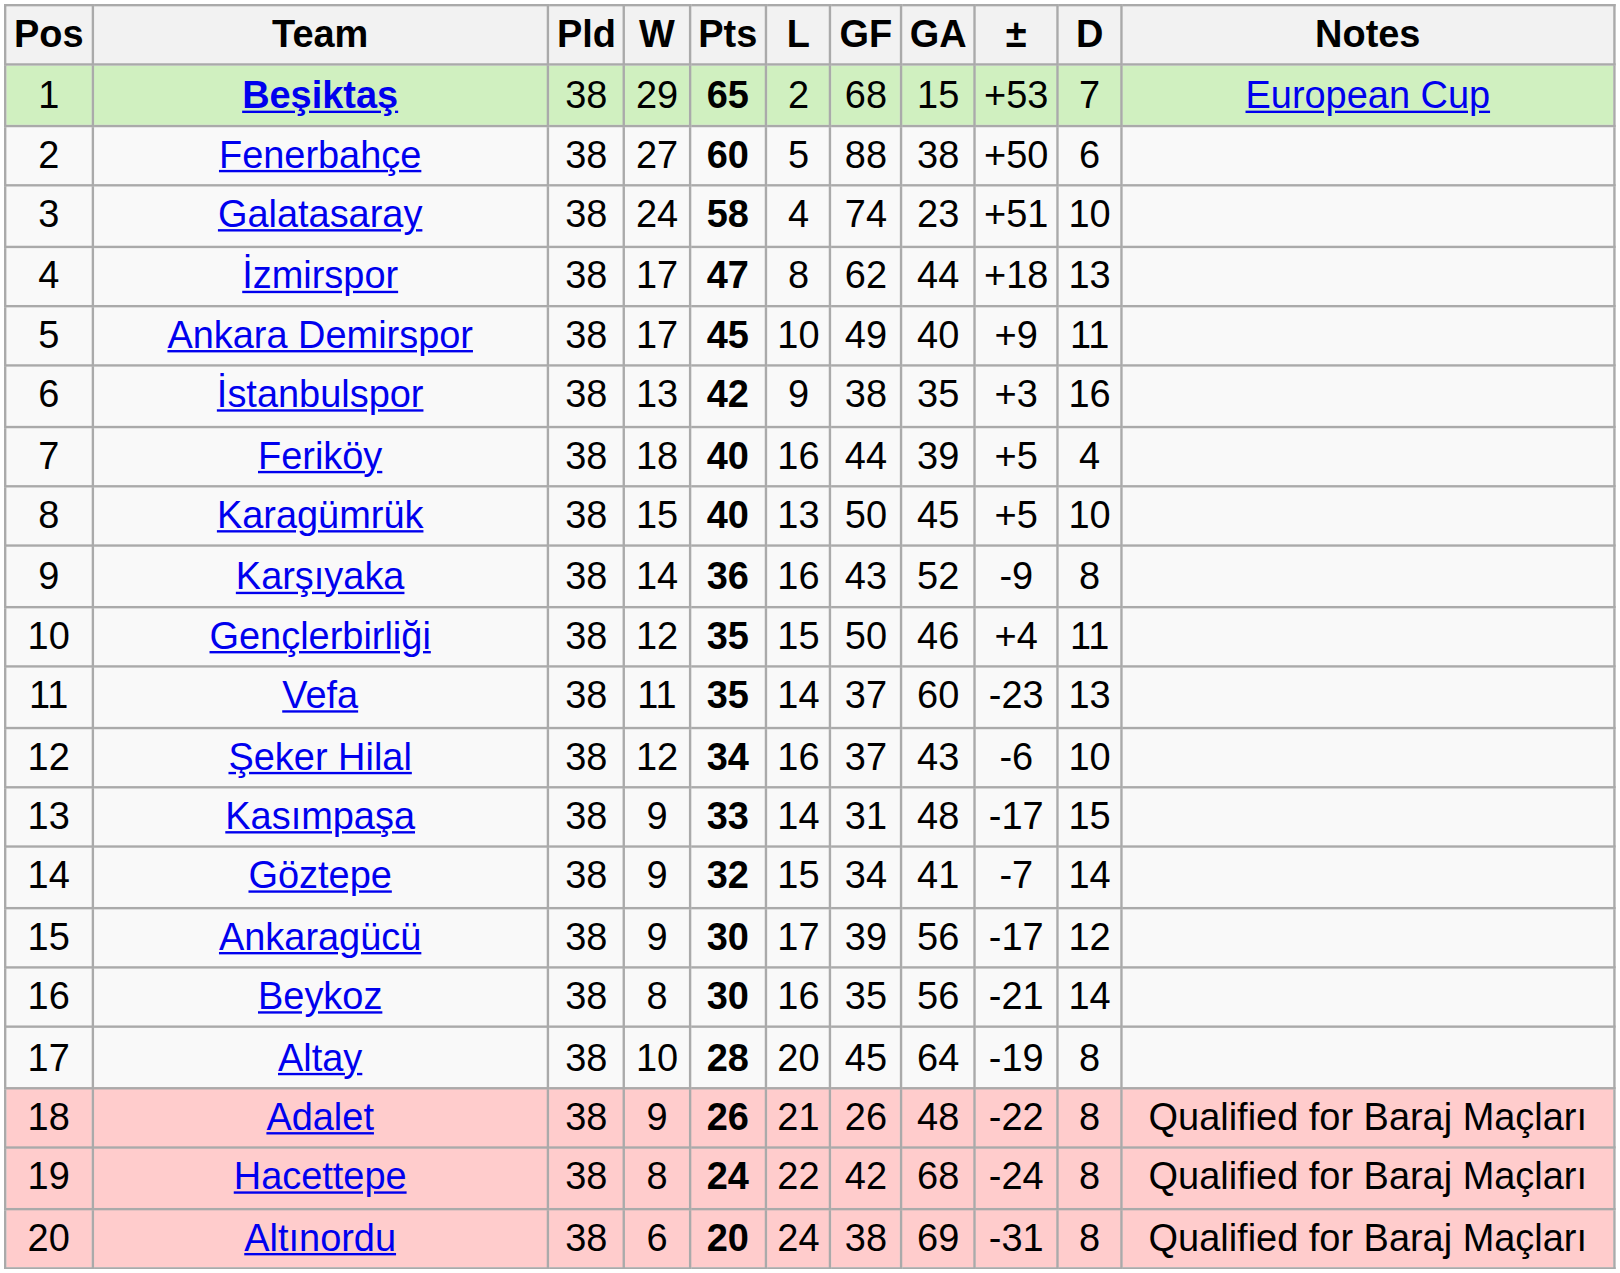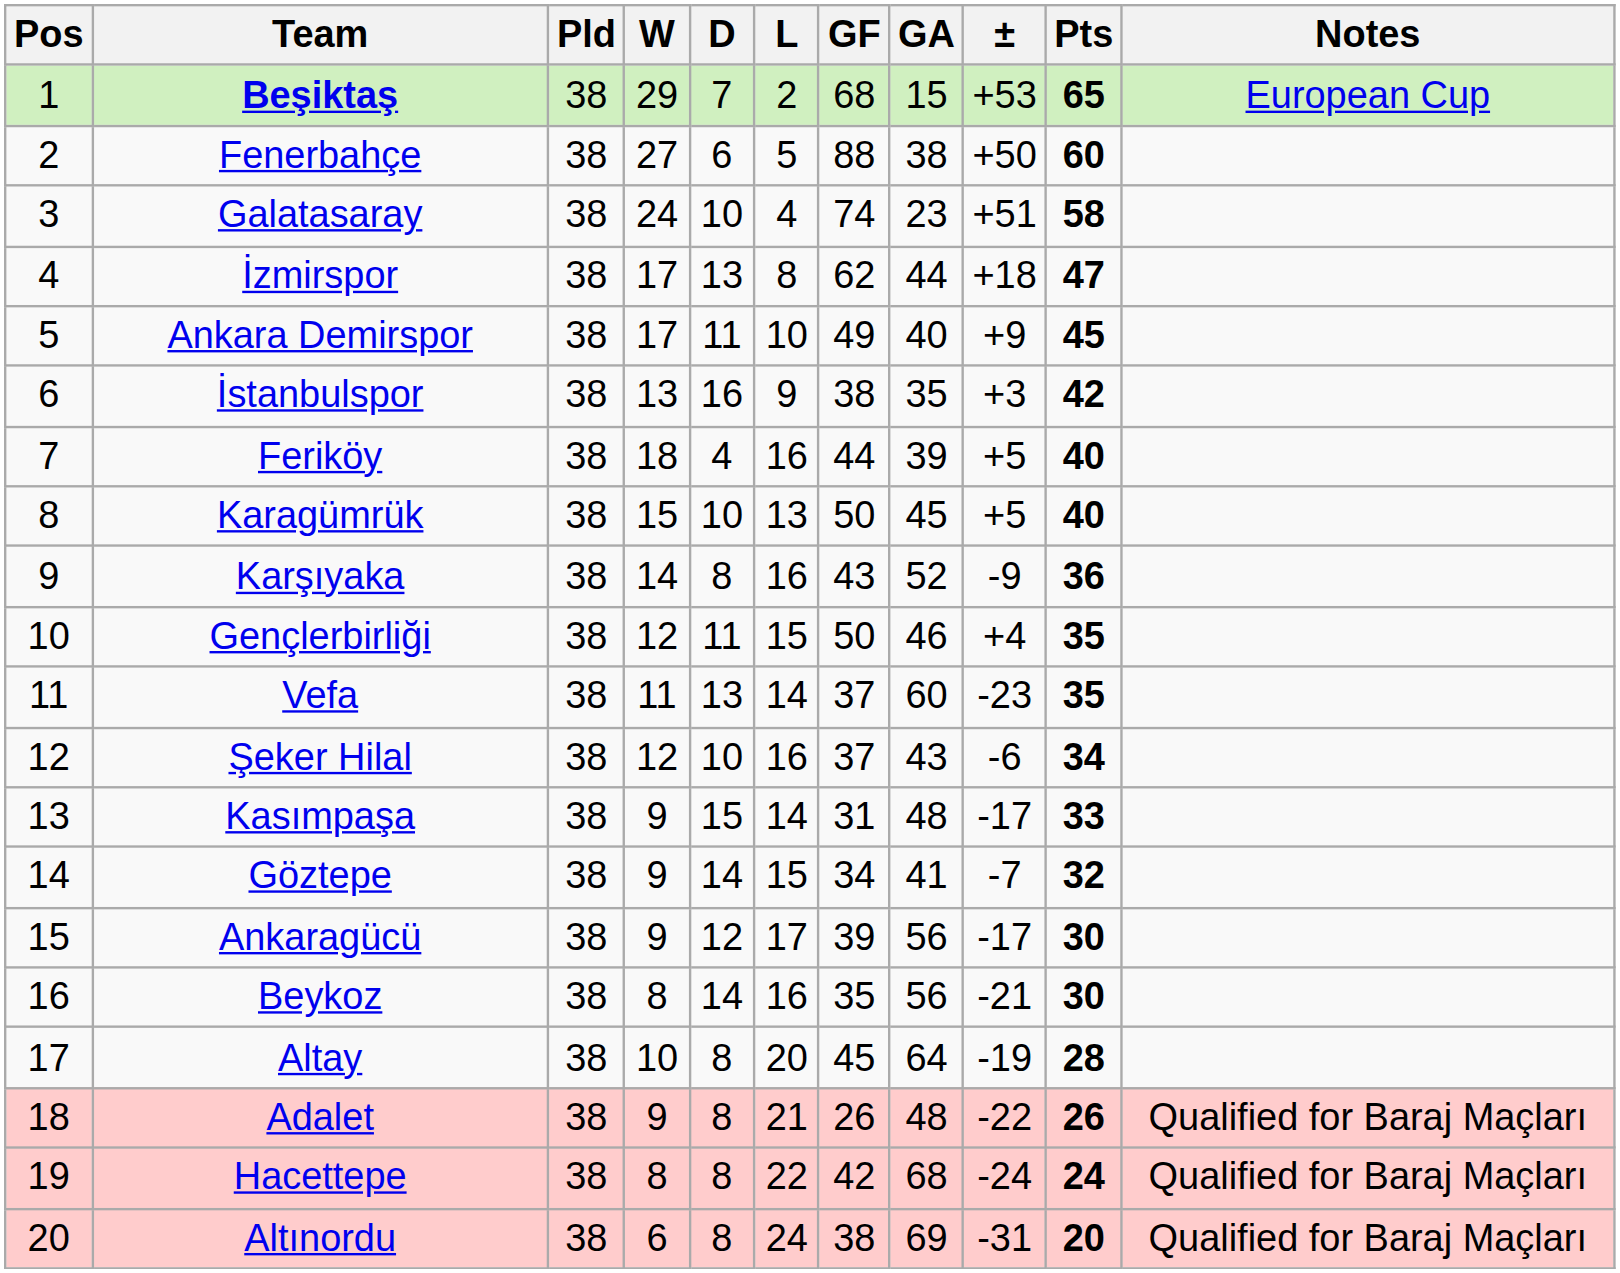columns swapped: D <-> Pts
